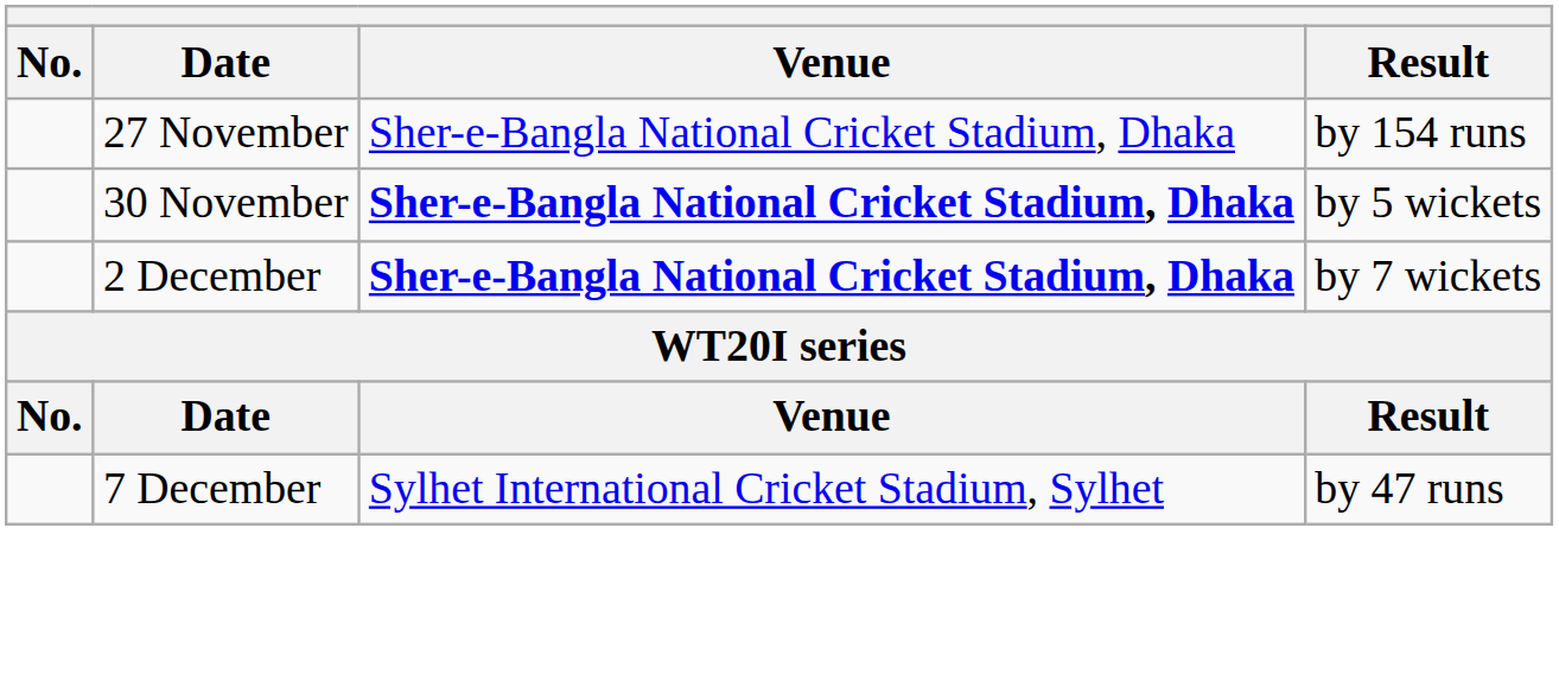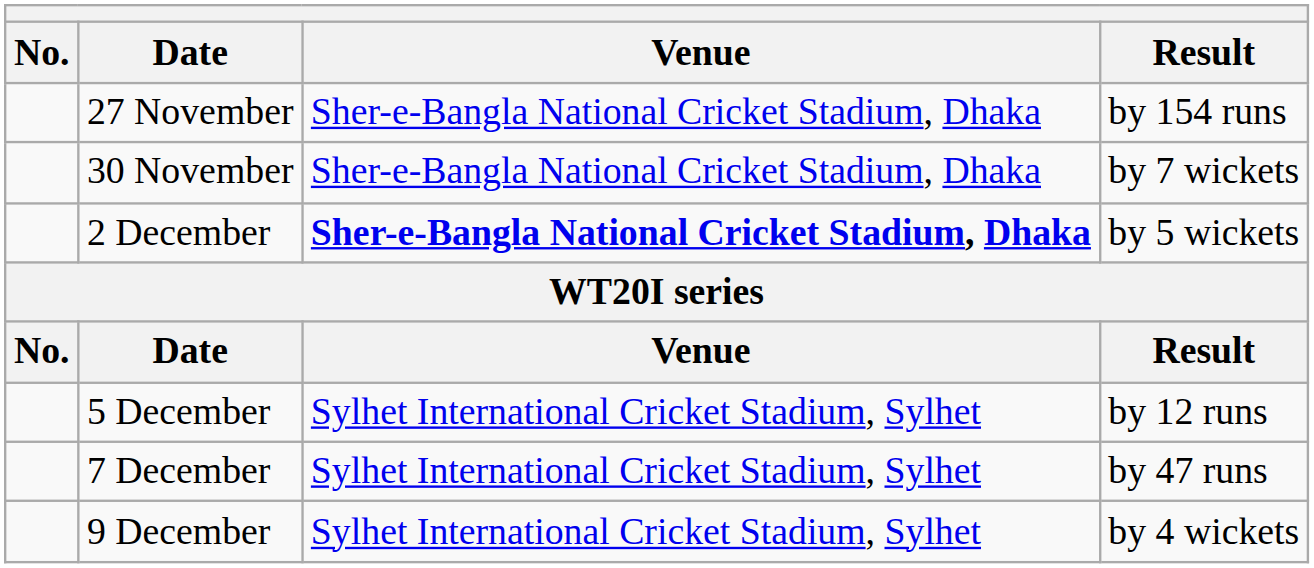30 November | Venue: bold -> normal
30 November | Result: by 5 wickets -> by 7 wickets
2 December | Result: by 7 wickets -> by 5 wickets
+ row: 5 December | Sylhet International Cricket Stadium, Sylhet | by 12 runs
+ row: 9 December | Sylhet International Cricket Stadium, Sylhet | by 4 wickets
